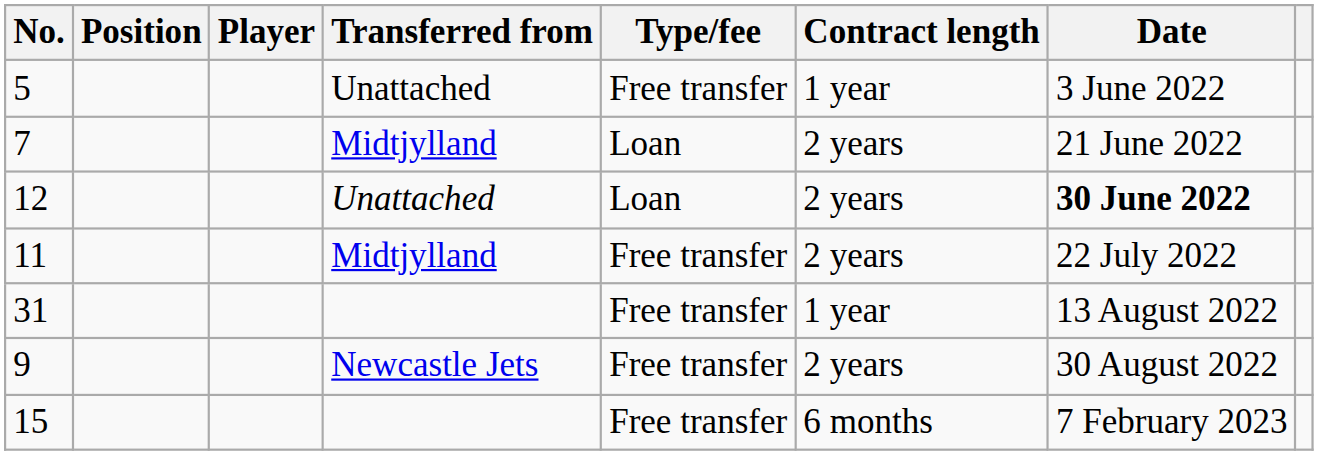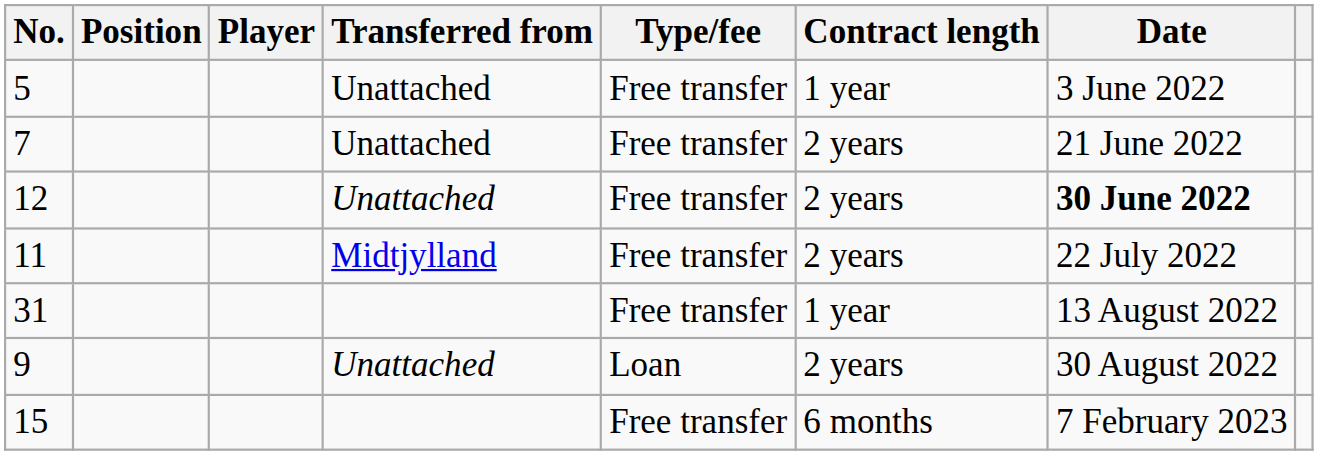7 | Transferred from: Midtjylland -> Unattached
7 | Type/fee: Loan -> Free transfer
12 | Type/fee: Loan -> Free transfer
9 | Transferred from: Newcastle Jets -> Unattached
9 | Type/fee: Free transfer -> Loan
